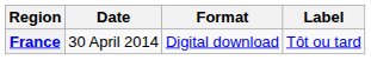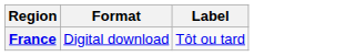- column: Date | 30 April 2014
